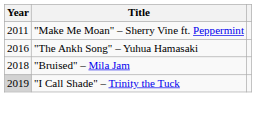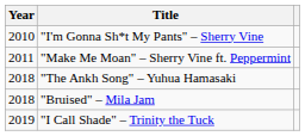+ row: 2010 | "I'm Gonna Sh*t My Pants" – Sherry Vine
"The Ankh Song" – Yuhua Hamasaki | Year: 2016 -> 2018
"I Call Shade" – Trinity the Tuck | Year: lightgrey background -> no background
